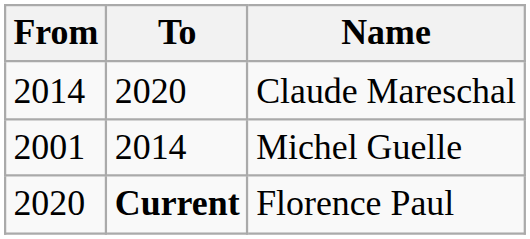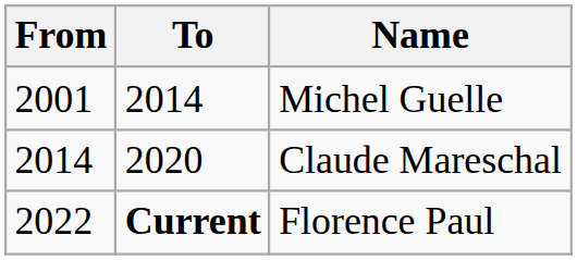rows swapped: Michel Guelle <-> Claude Mareschal
Florence Paul | From: 2020 -> 2022
